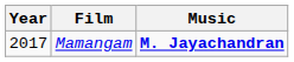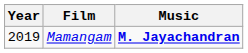Mamangam | Year: 2017 -> 2019
